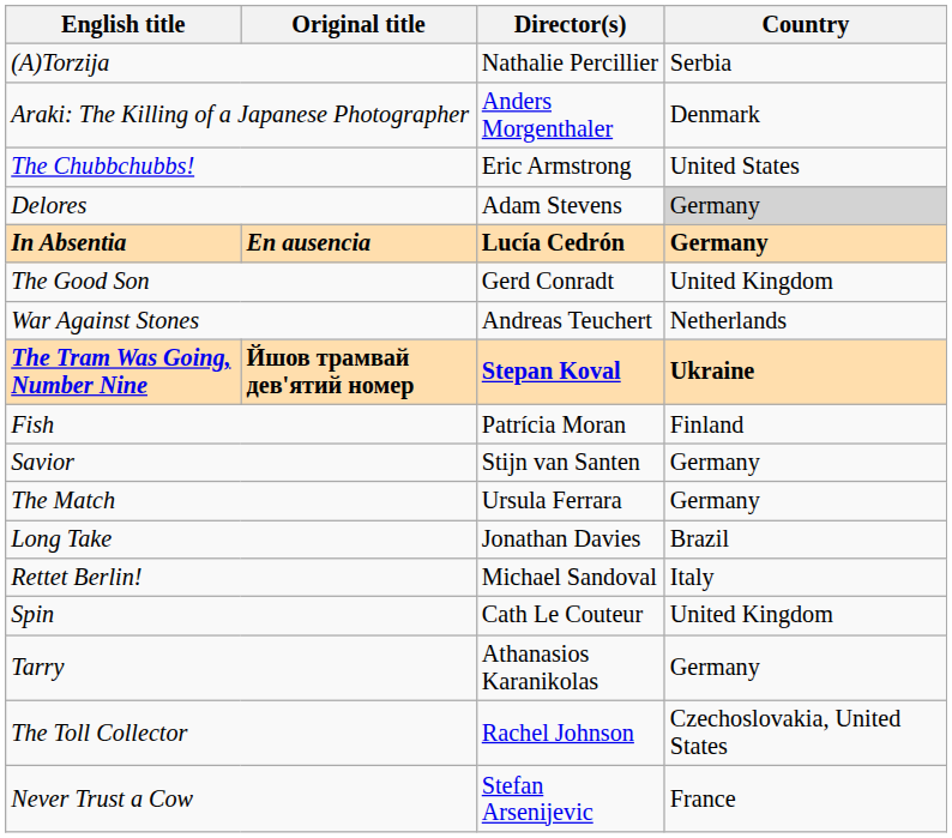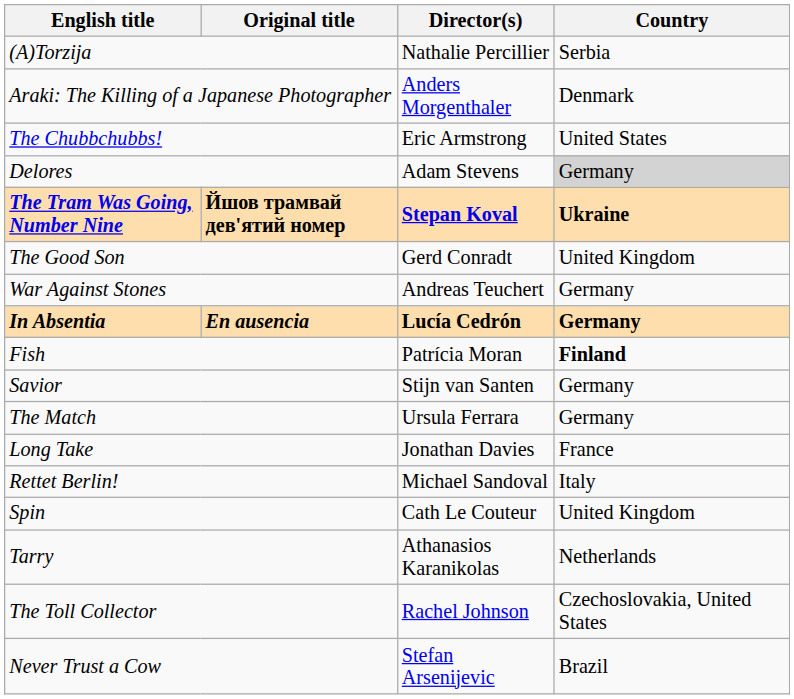rows swapped: In Absentia <-> The Tram Was Going, Number Nine
War Against Stones | Country: Netherlands -> Germany
Fish | Country: normal -> bold
Long Take | Country: Brazil -> France
Tarry | Country: Germany -> Netherlands
Never Trust a Cow | Country: France -> Brazil
